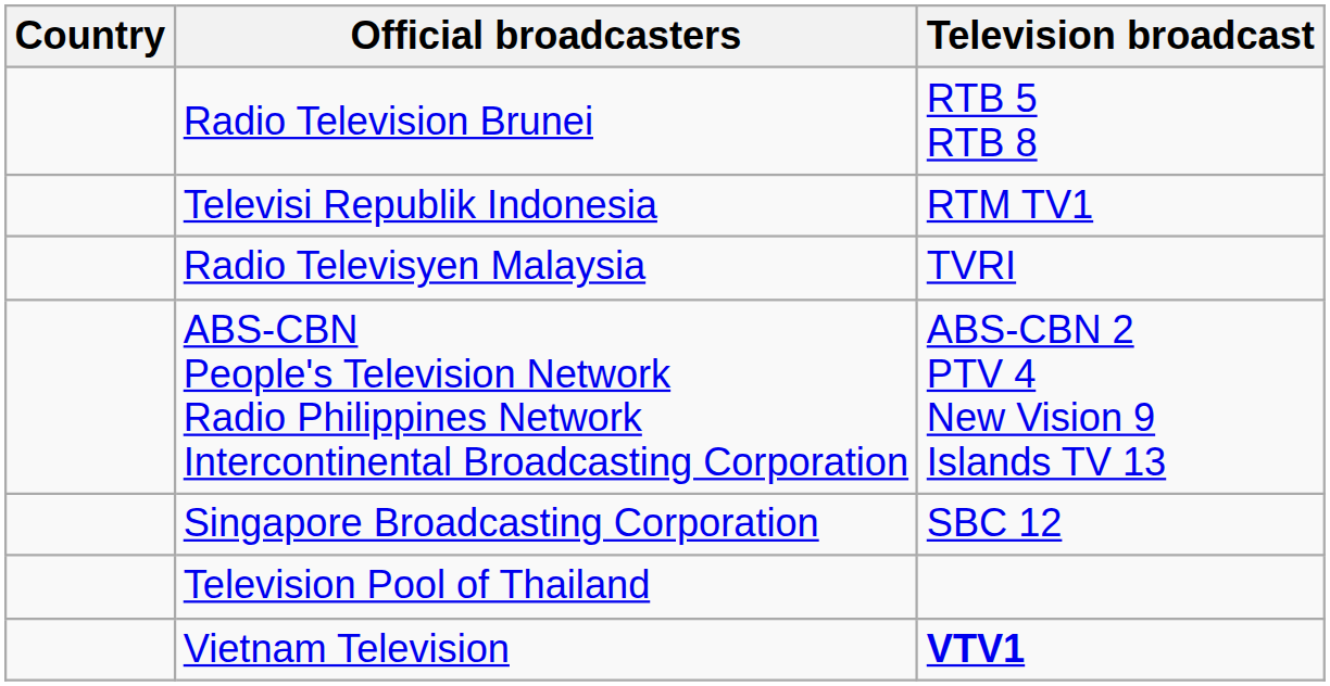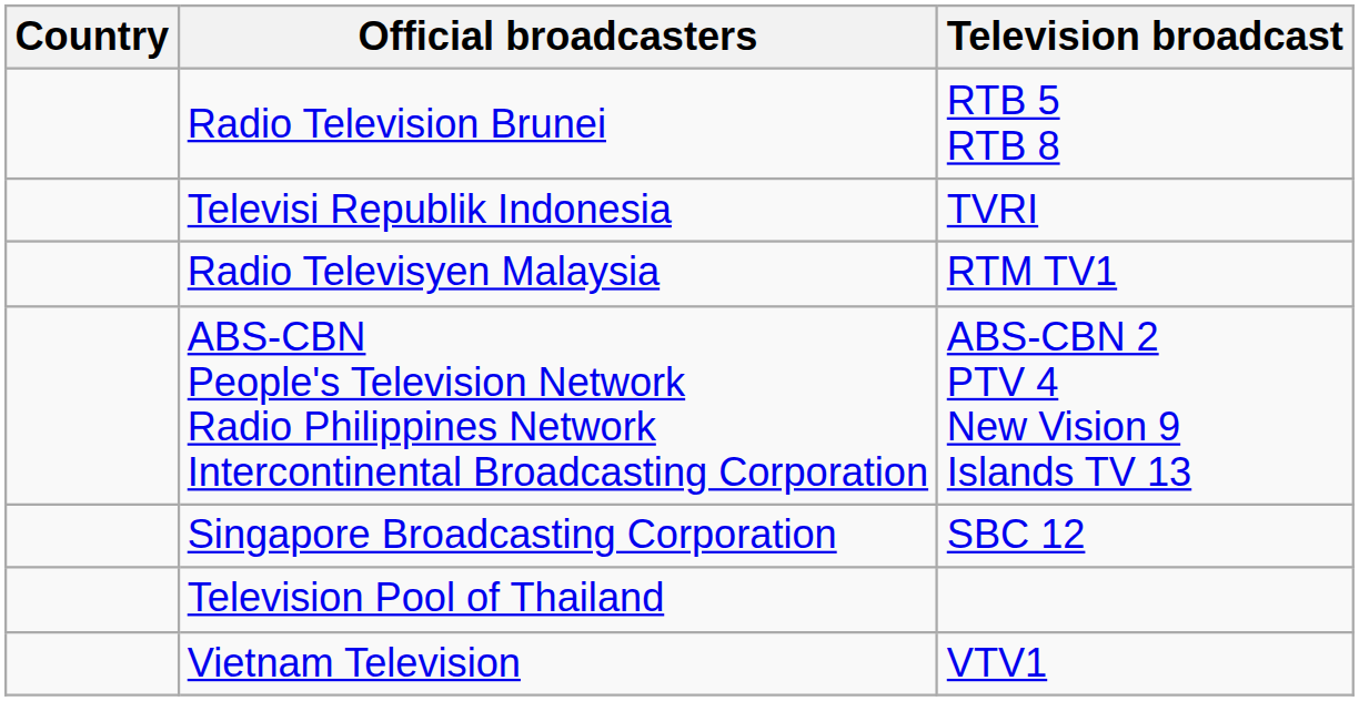Televisi Republik Indonesia | Television broadcast: RTM TV1 -> TVRI
Radio Televisyen Malaysia | Television broadcast: TVRI -> RTM TV1
Vietnam Television | Television broadcast: bold -> normal
